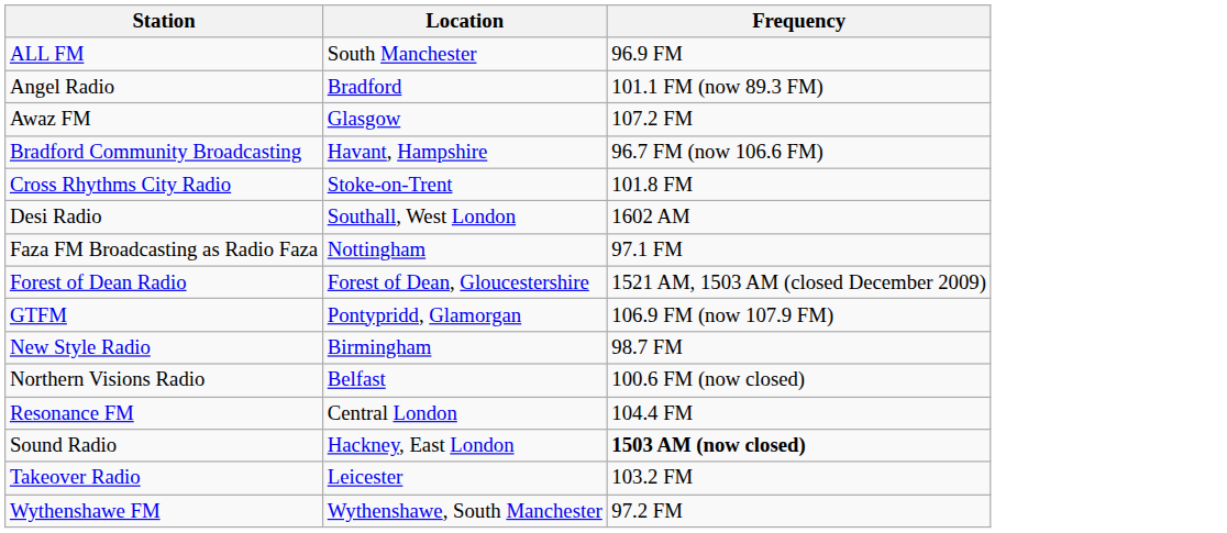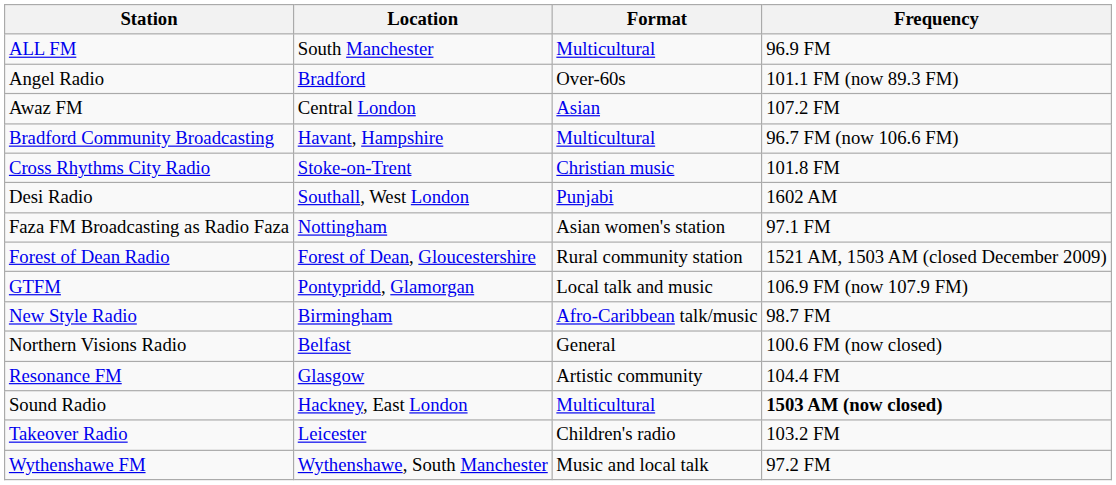+ column: Format | Multicultural | Over-60s | Asian | Multicultural | Christian music | Punjabi | Asian women's station | Rural community station | Local talk and music | Afro-Caribbean talk/music | General | Artistic community | Multicultural | Children's radio | Music and local talk
Awaz FM | Location: Glasgow -> Central London
Resonance FM | Location: Central London -> Glasgow
